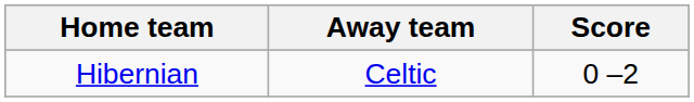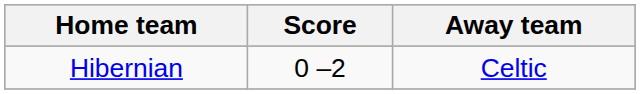columns swapped: Score <-> Away team
